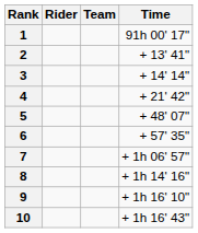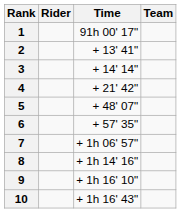columns swapped: Team <-> Time
